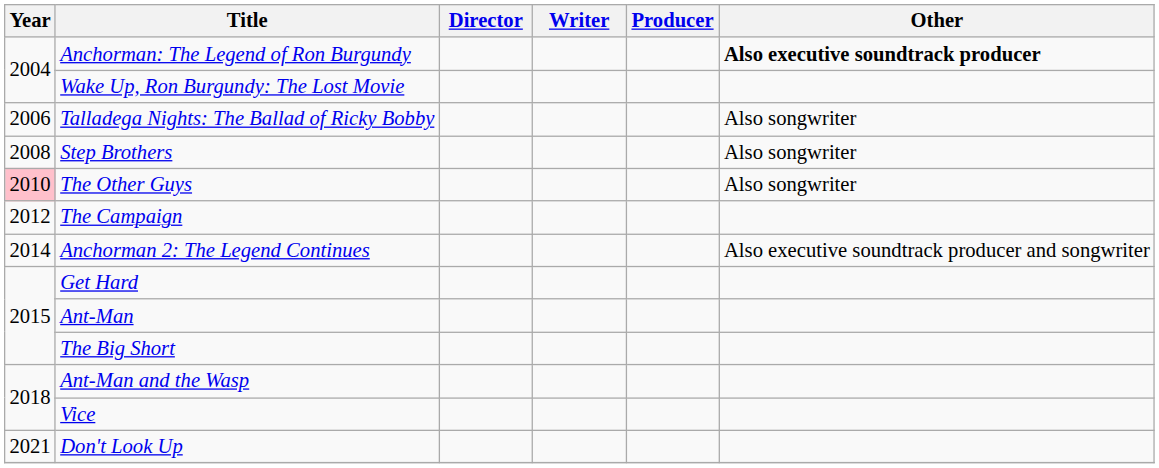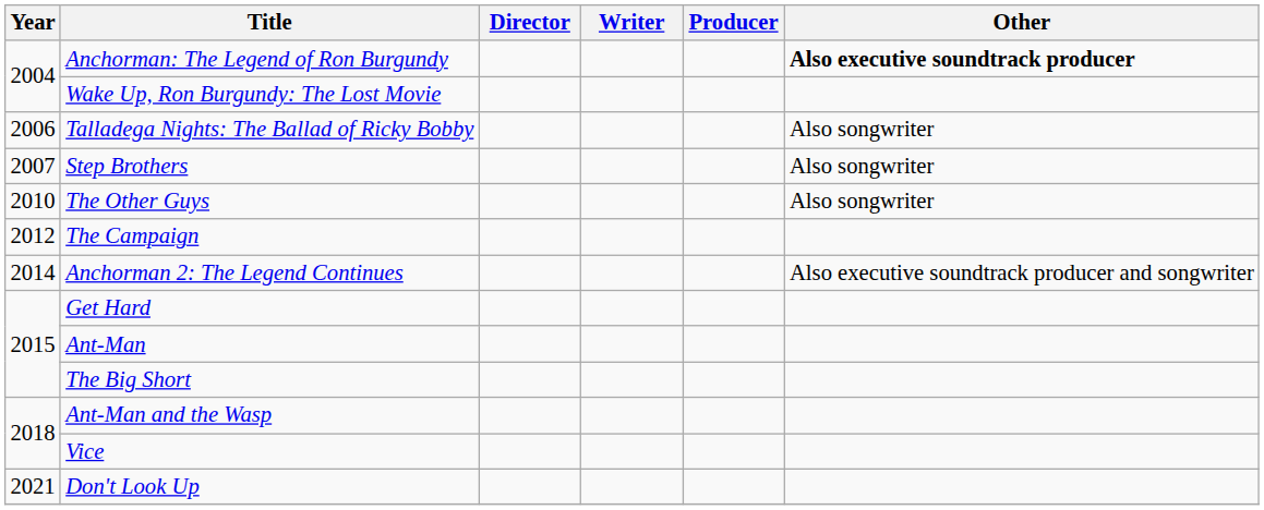Step Brothers | Year: 2008 -> 2007
The Other Guys | Year: pink background -> no background
